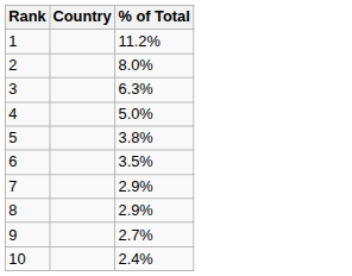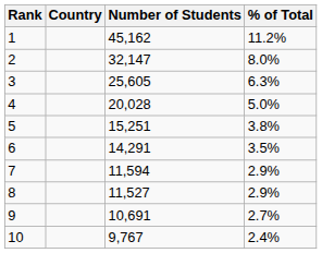+ column: Number of Students | 45,162 | 32,147 | 25,605 | 20,028 | 15,251 | 14,291 | 11,594 | 11,527 | 10,691 | 9,767
